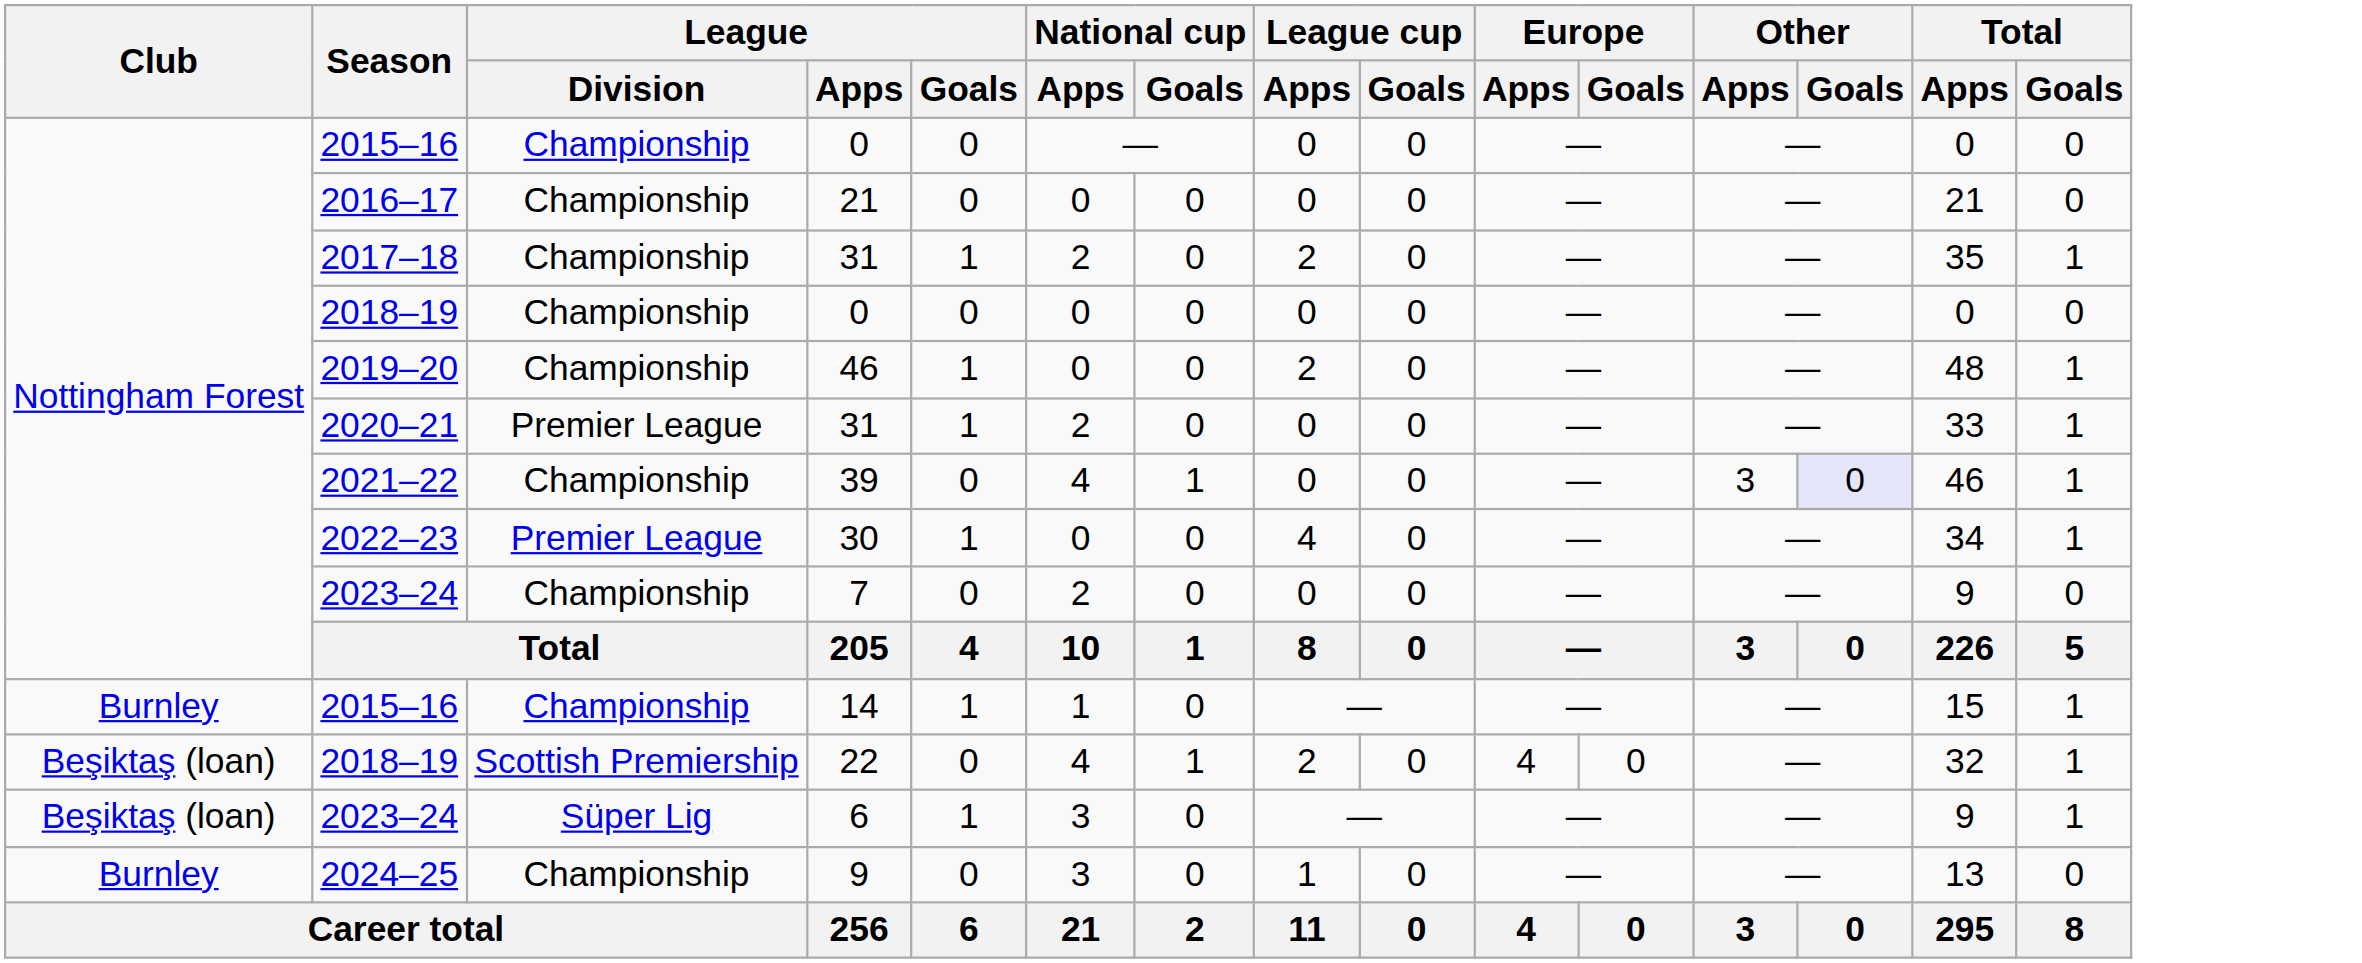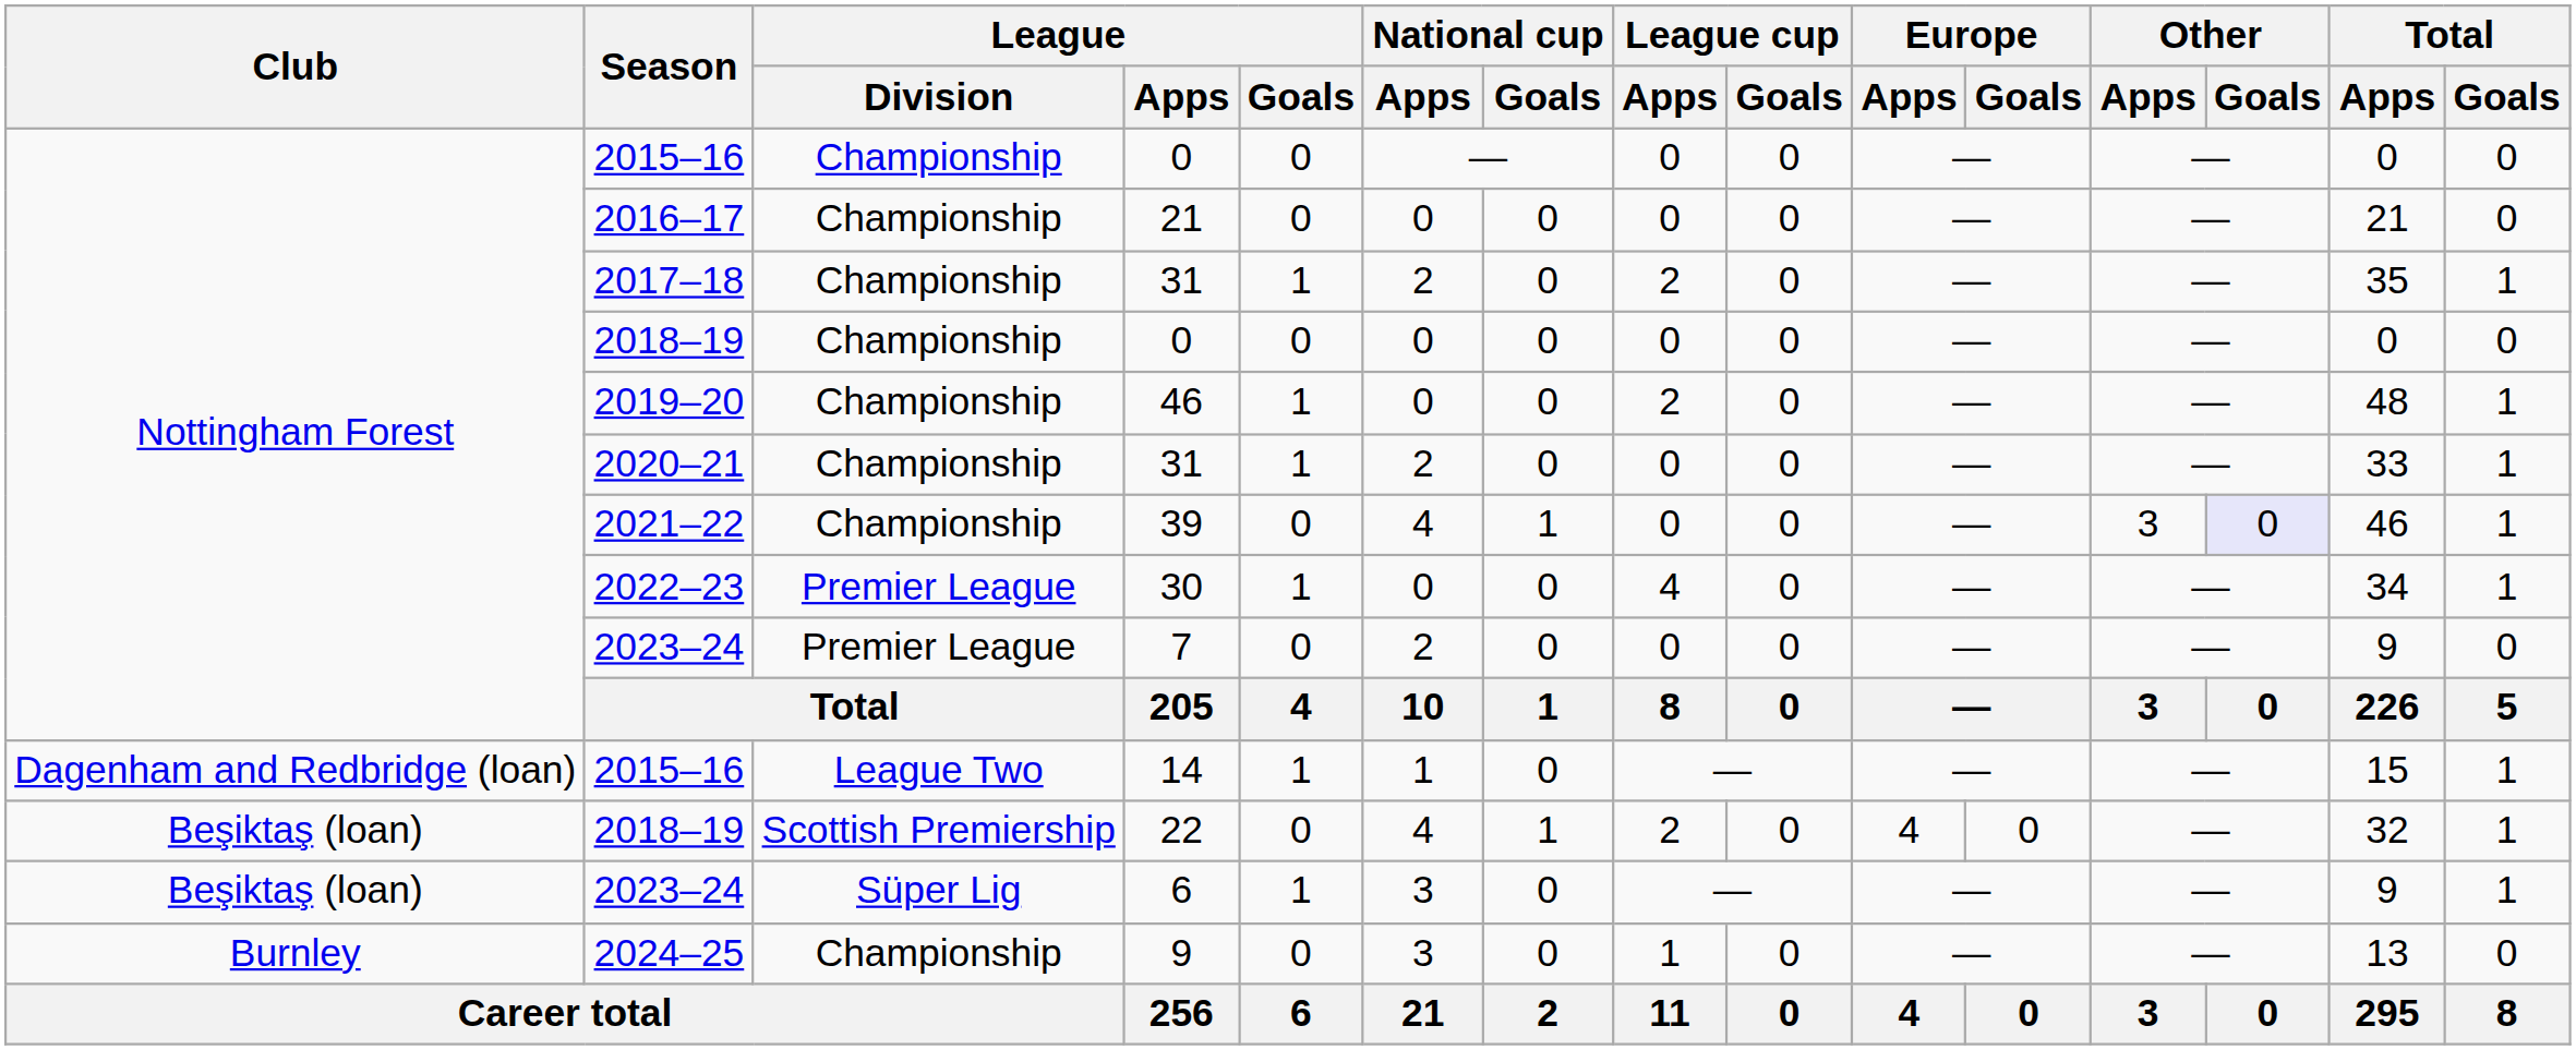2020–21 / 31 | League / Division: Premier League -> Championship
7 | League / Division: Championship -> Premier League
14 | Club: Burnley -> Dagenham and Redbridge (loan)
14 | League / Division: Championship -> League Two
